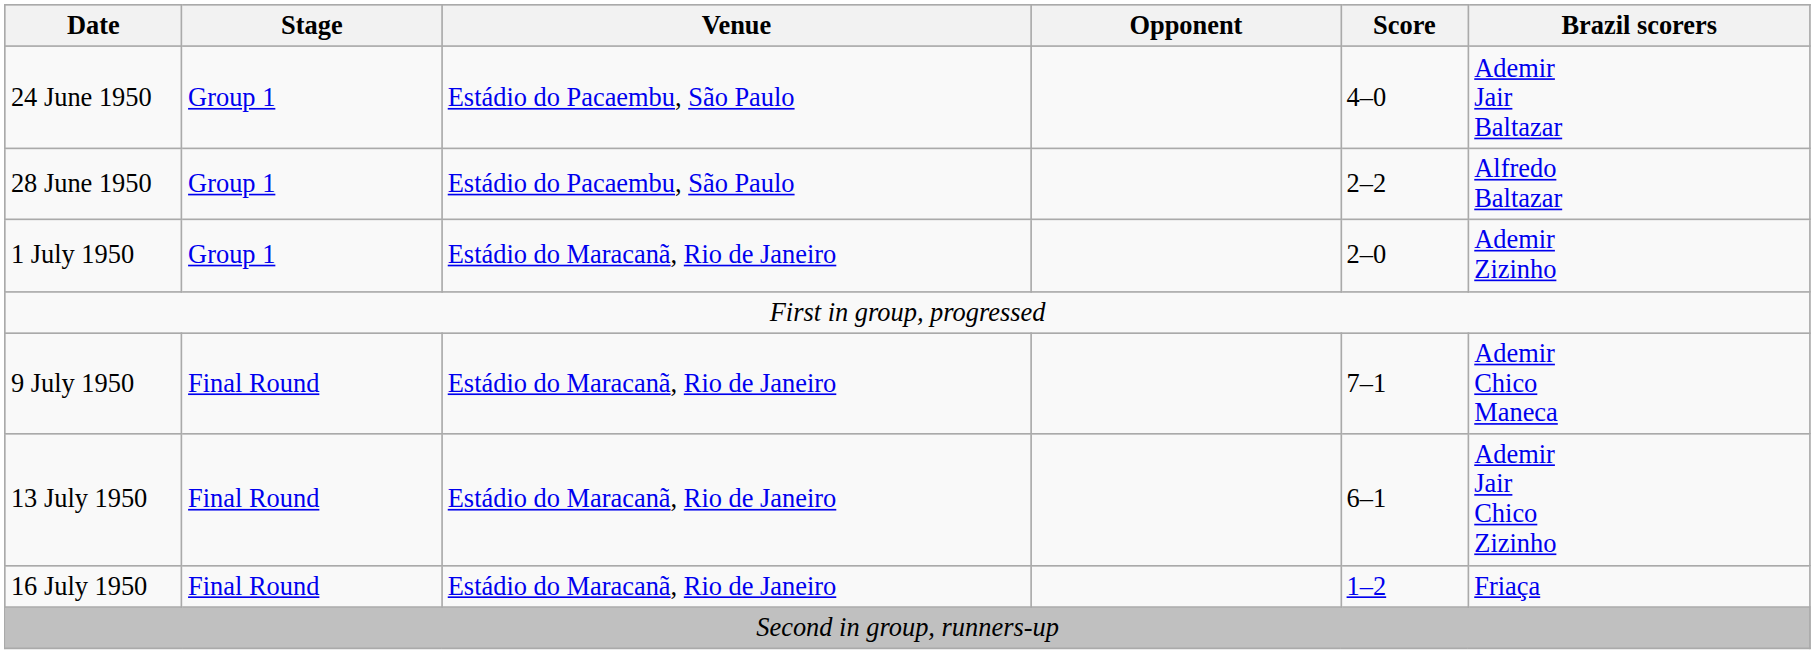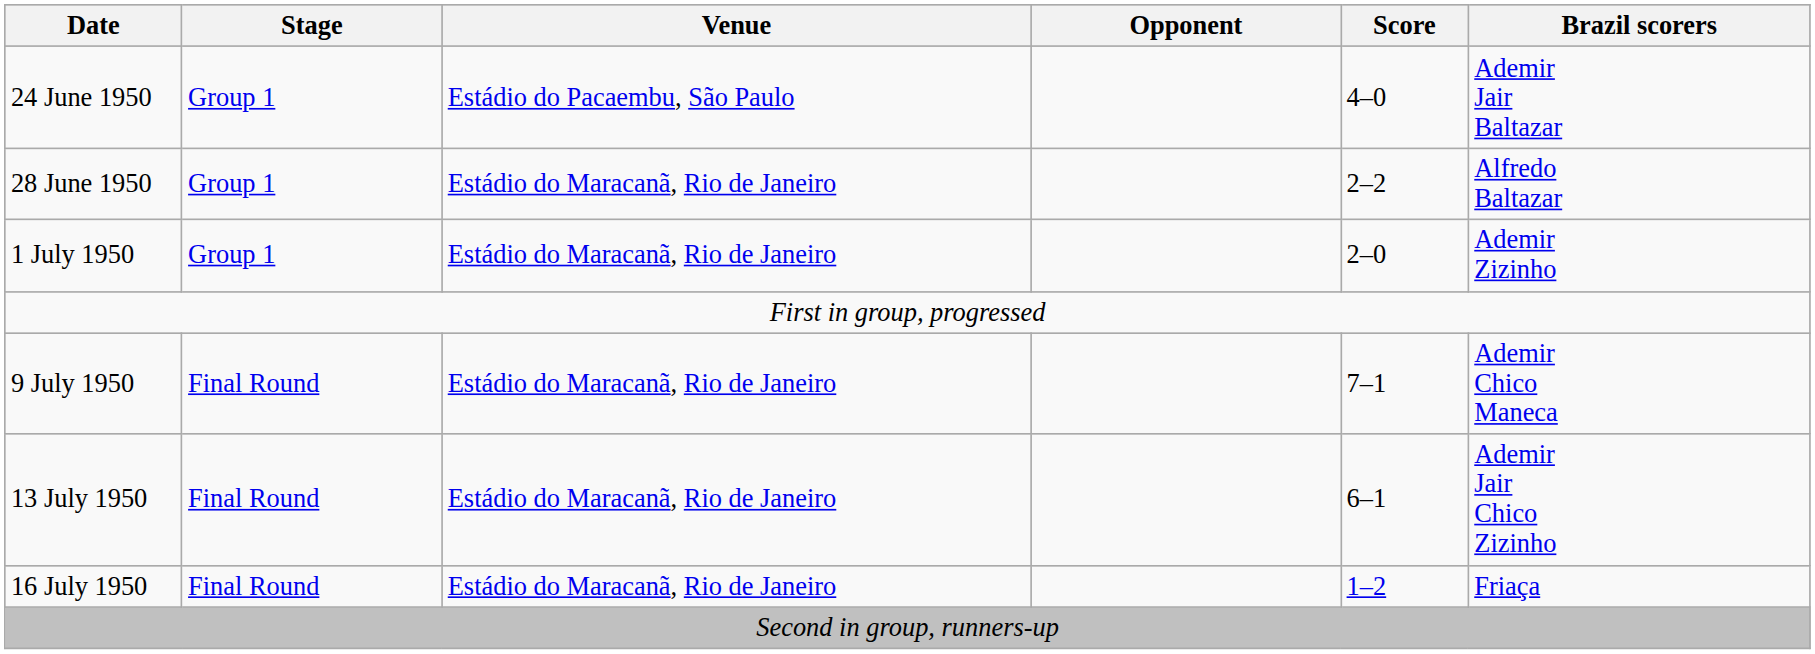28 June 1950 | Venue: Estádio do Pacaembu, São Paulo -> Estádio do Maracanã, Rio de Janeiro
